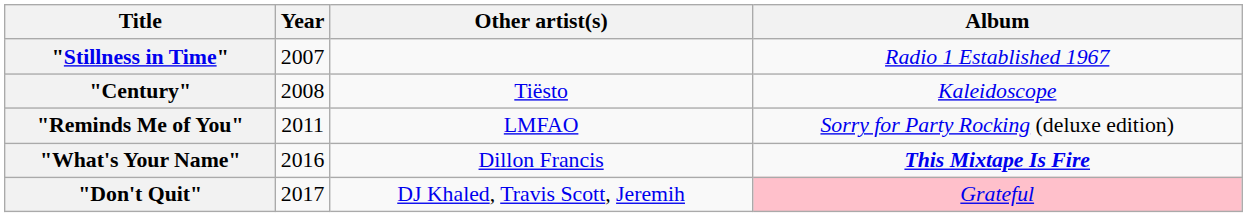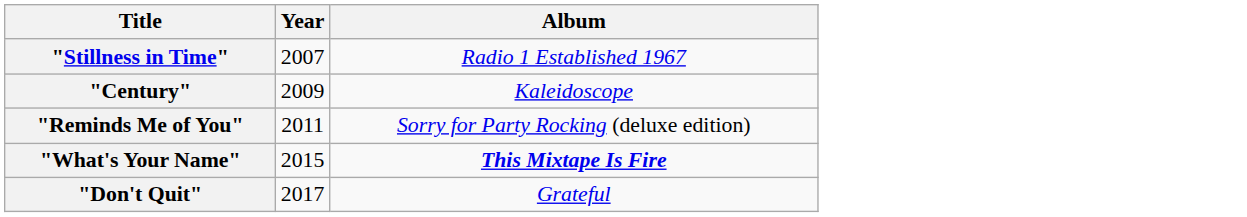- column: Other artist(s) | Tiësto | LMFAO | Dillon Francis | DJ Khaled, Travis Scott, Jeremih
"Century" | Year: 2008 -> 2009
"What's Your Name" | Year: 2016 -> 2015
"Don't Quit" | Album: pink background -> no background
